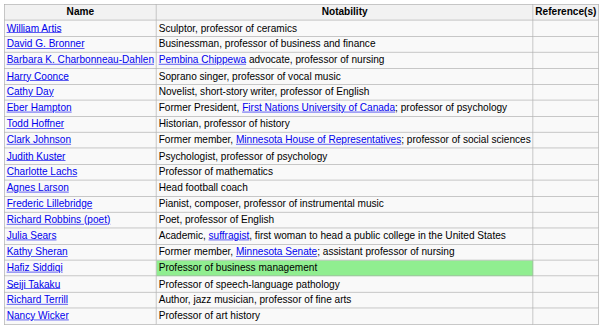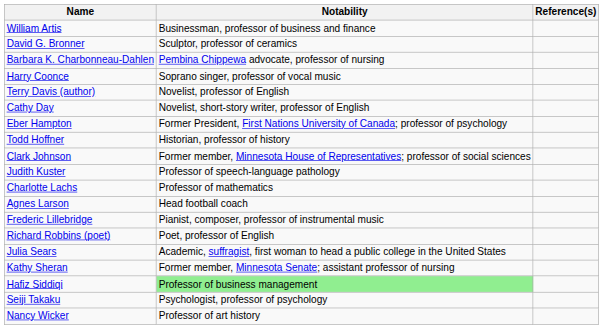William Artis | Notability: Sculptor, professor of ceramics -> Businessman, professor of business and finance
David G. Bronner | Notability: Businessman, professor of business and finance -> Sculptor, professor of ceramics
+ row: Terry Davis (author) | Novelist, professor of English
Judith Kuster | Notability: Psychologist, professor of psychology -> Professor of speech-language pathology
Seiji Takaku | Notability: Professor of speech-language pathology -> Psychologist, professor of psychology
- row: Richard Terrill | Author, jazz musician, professor of fine arts
